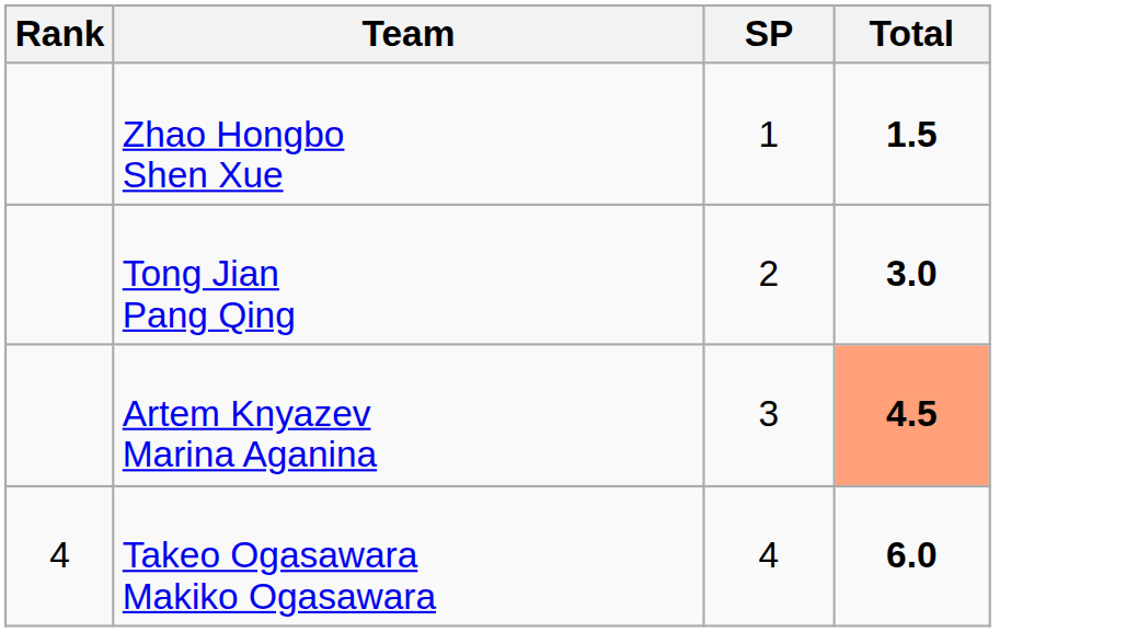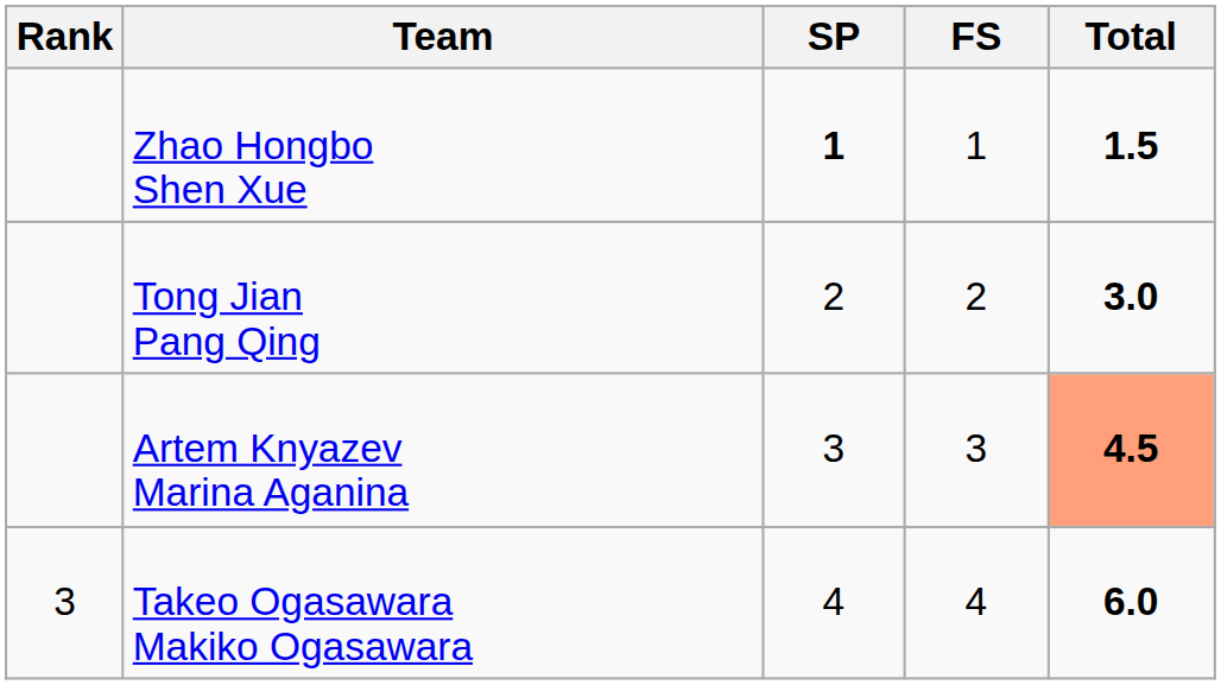+ column: FS | 1 | 2 | 3 | 4
Zhao Hongbo Shen Xue | SP: normal -> bold
Takeo Ogasawara Makiko Ogasawara | Rank: 4 -> 3
